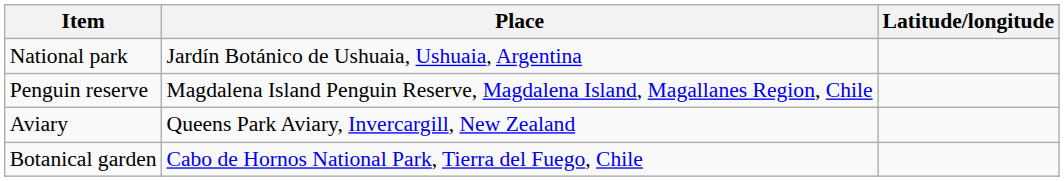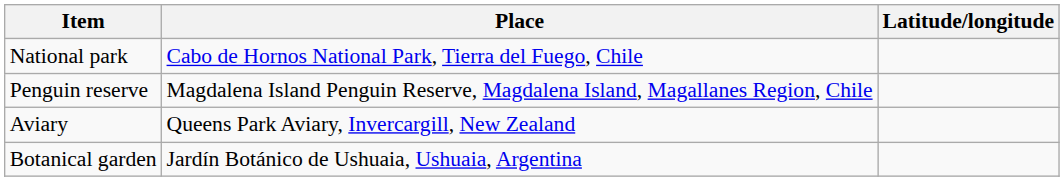National park | Place: Jardín Botánico de Ushuaia, Ushuaia, Argentina -> Cabo de Hornos National Park, Tierra del Fuego, Chile
Botanical garden | Place: Cabo de Hornos National Park, Tierra del Fuego, Chile -> Jardín Botánico de Ushuaia, Ushuaia, Argentina
